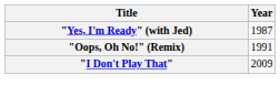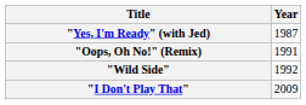+ row: "Wild Side" | 1992
